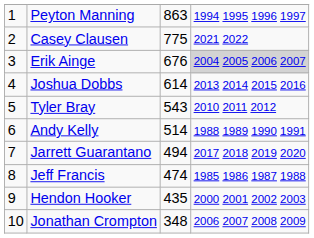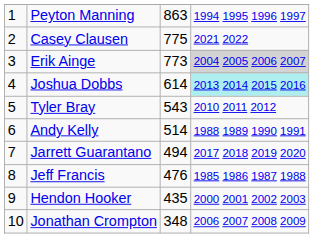Erik Ainge | column 3: 676 -> 773
Joshua Dobbs | column 4: no background -> paleturquoise background
Jeff Francis | column 3: 474 -> 476
